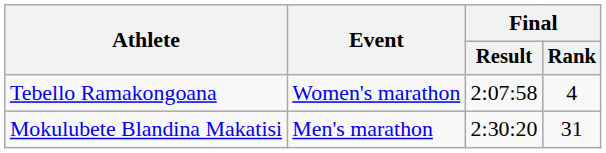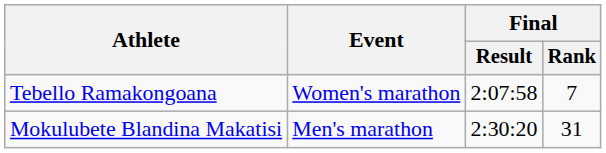Tebello Ramakongoana | Final / Rank: 4 -> 7
